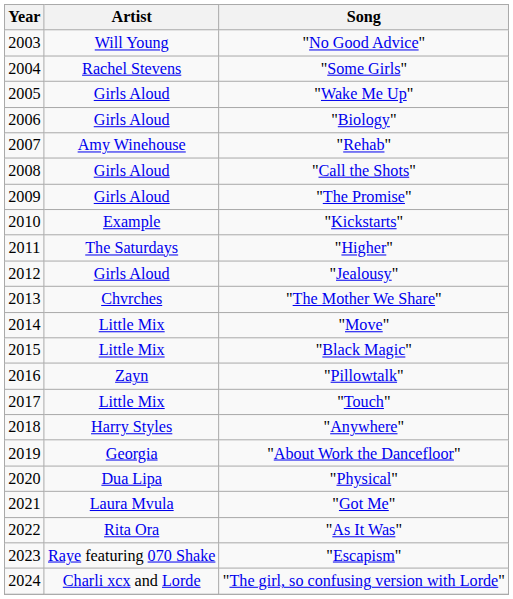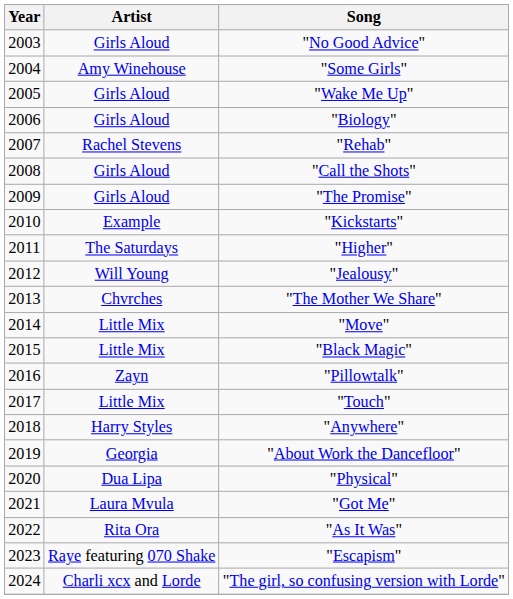"No Good Advice" | Artist: Will Young -> Girls Aloud
"Some Girls" | Artist: Rachel Stevens -> Amy Winehouse
"Rehab" | Artist: Amy Winehouse -> Rachel Stevens
"Jealousy" | Artist: Girls Aloud -> Will Young
